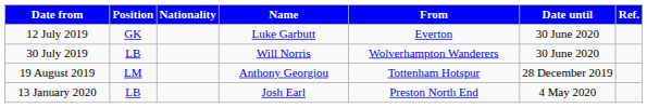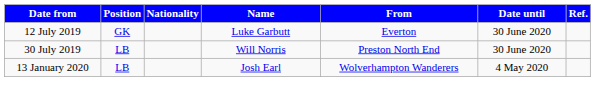30 July 2019 | From: Wolverhampton Wanderers -> Preston North End
- row: 19 August 2019 | LM | Anthony Georgiou | Tottenham Hotspur | 28 December 2019
13 January 2020 | From: Preston North End -> Wolverhampton Wanderers
